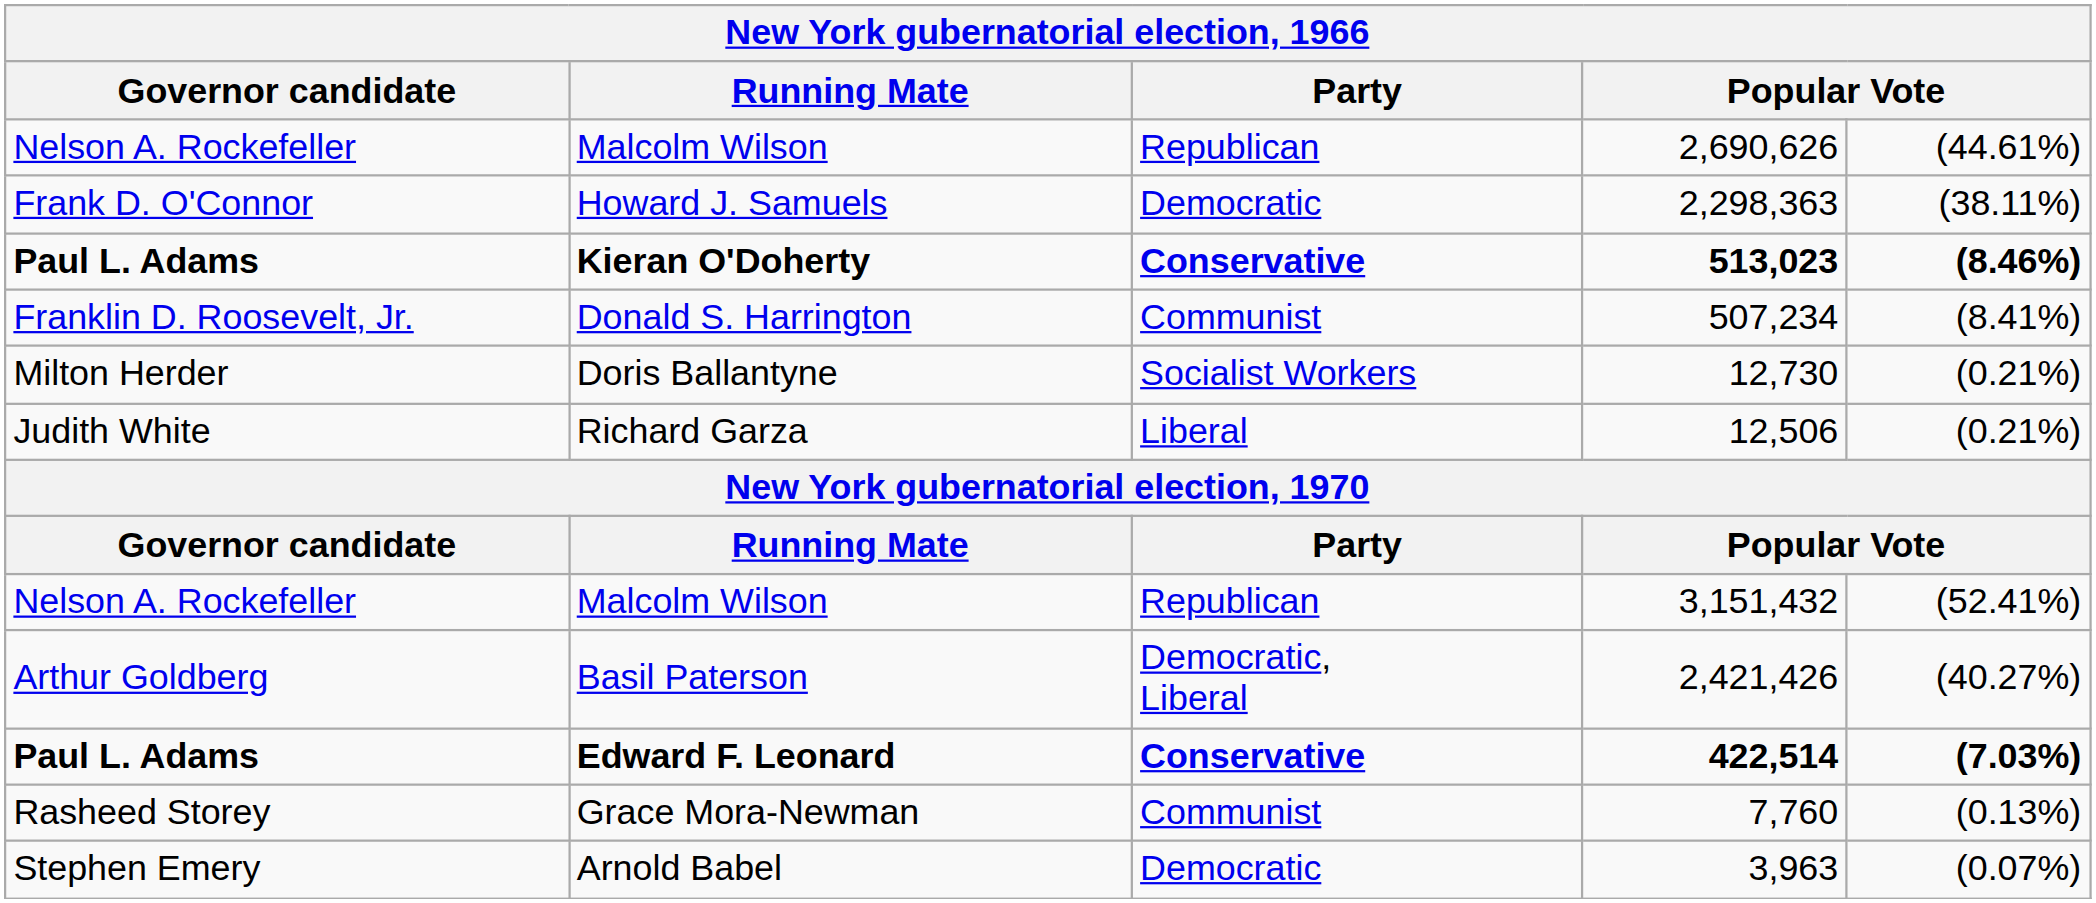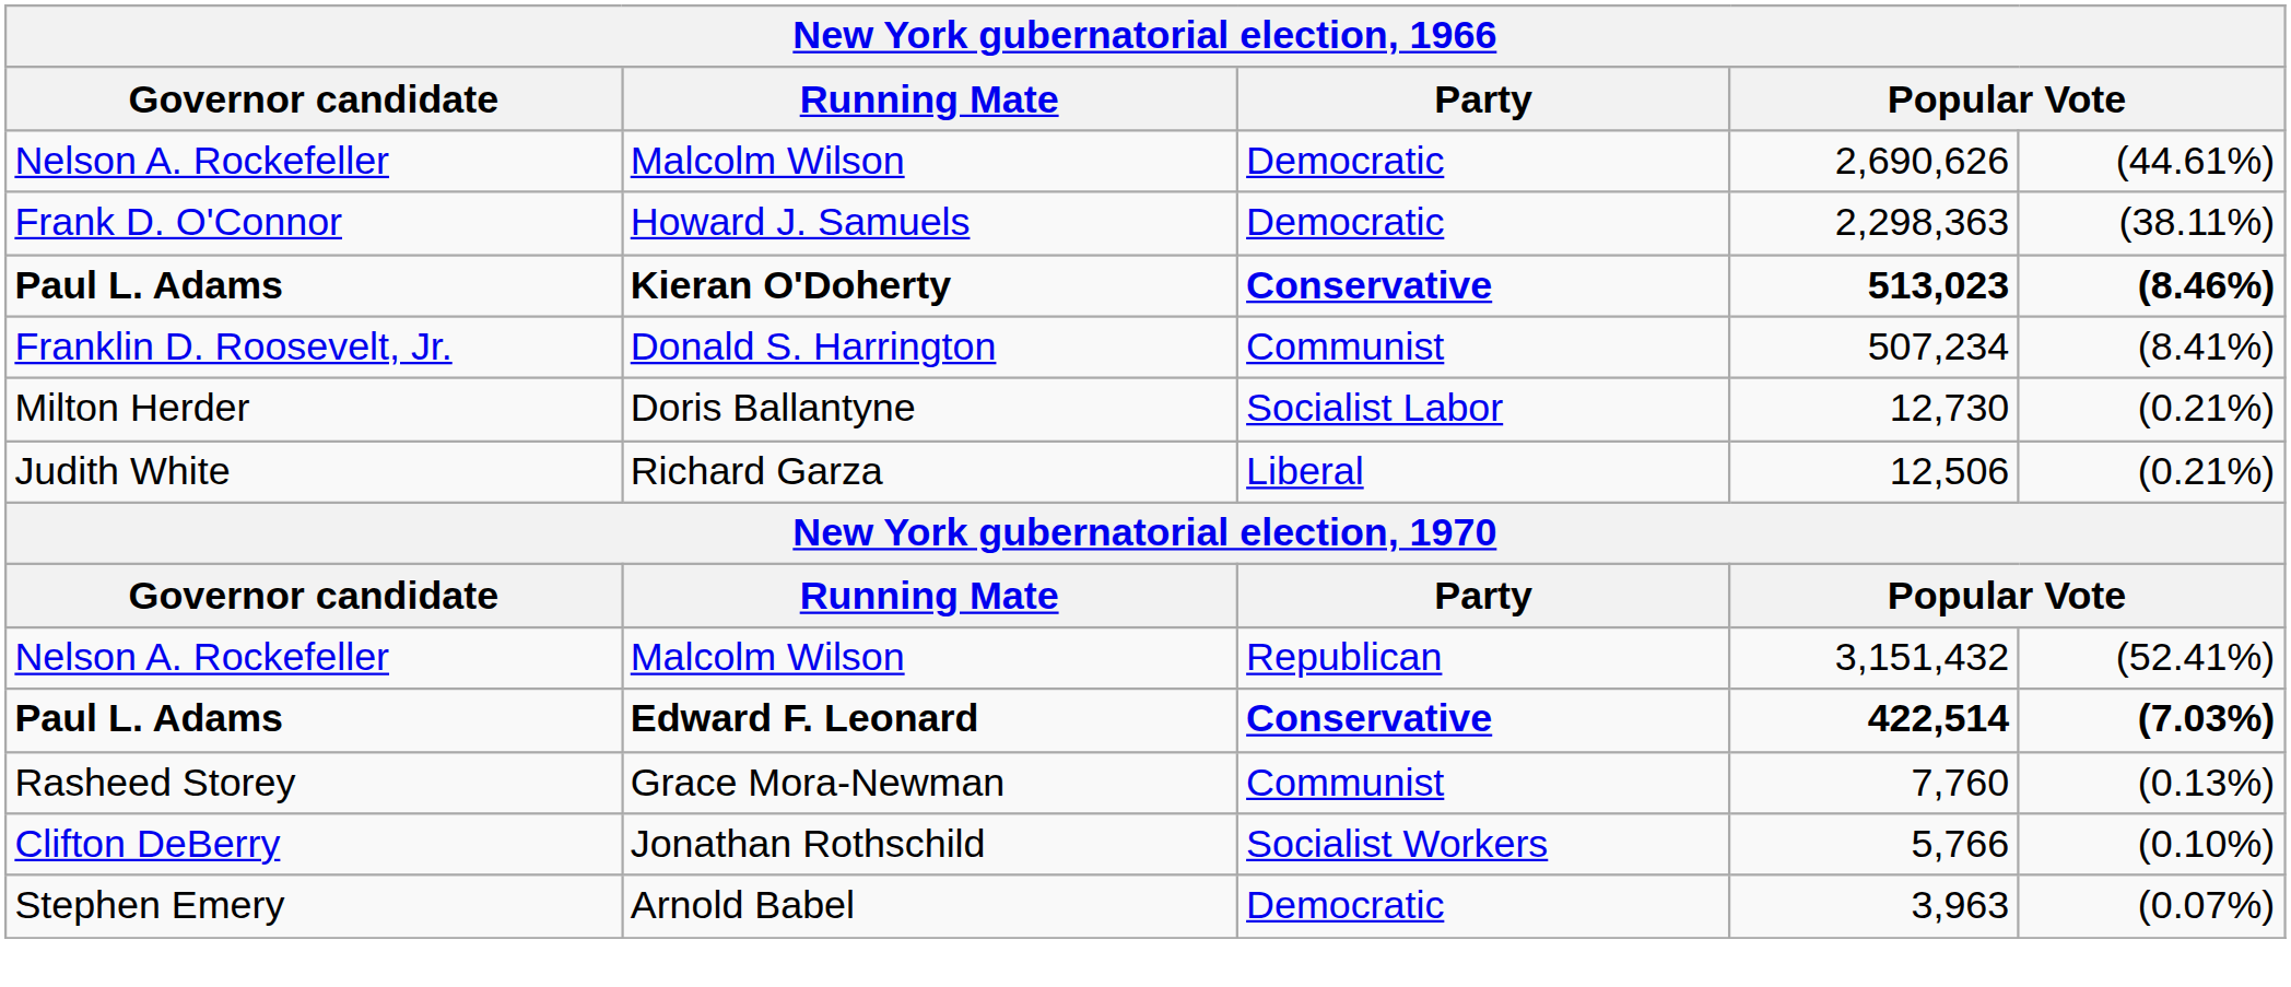Malcolm Wilson / 2,690,626 | Party: Republican -> Democratic
Doris Ballantyne | Party: Socialist Workers -> Socialist Labor
- row: Arthur Goldberg | Basil Paterson | Democratic, Liberal | 2,421,426 | (40.27%)
+ row: Clifton DeBerry | Jonathan Rothschild | Socialist Workers | 5,766 | (0.10%)
